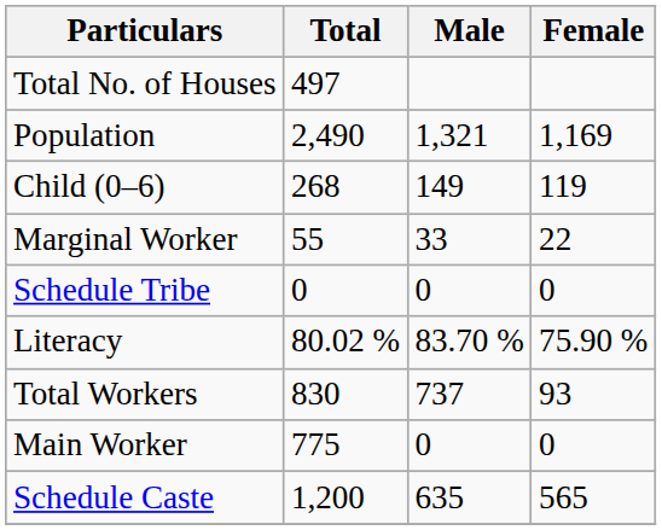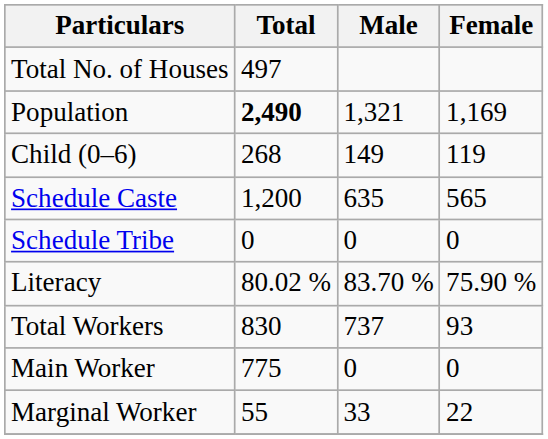Population | Total: normal -> bold
rows swapped: Schedule Caste <-> Marginal Worker
